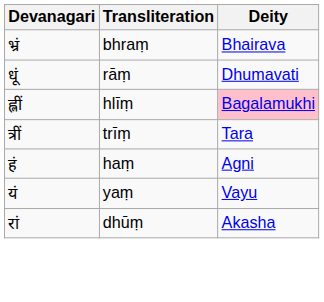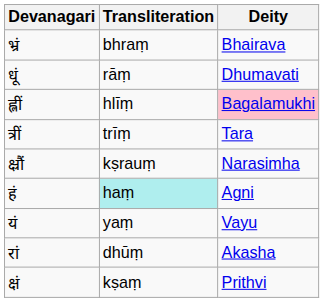+ row: क्ष्रौं | kṣrauṃ | Narasimha
हं | Transliteration: no background -> paleturquoise background
+ row: क्षं | kṣaṃ | Prithvi
